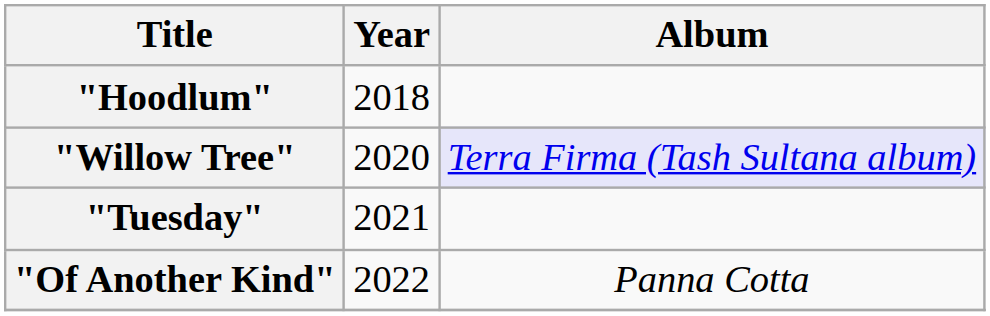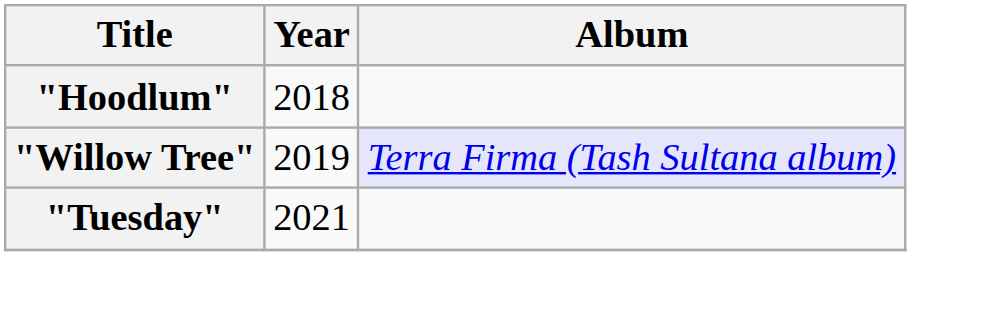"Willow Tree" | Year: 2020 -> 2019
- row: "Of Another Kind" | 2022 | Panna Cotta
